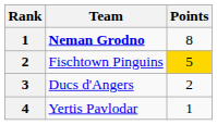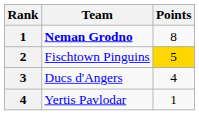Ducs d'Angers | Points: 2 -> 4
